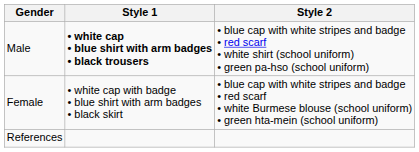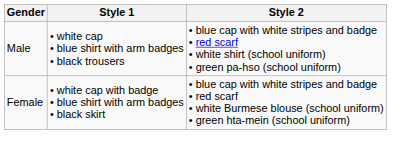Male | Style 1: bold -> normal
- row: References
